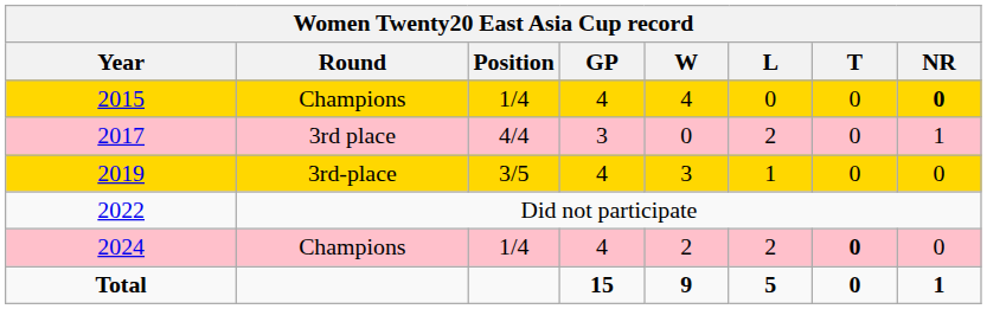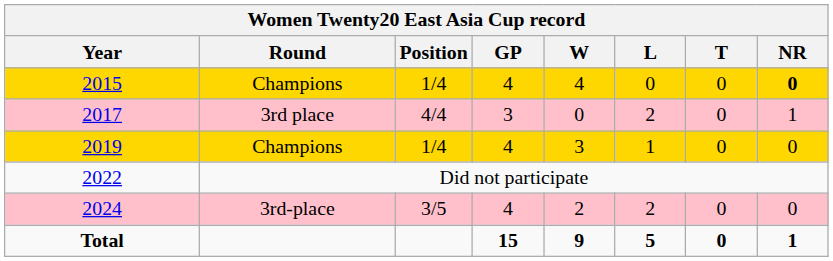2019 | Round: 3rd-place -> Champions
2019 | Position: 3/5 -> 1/4
2024 | Round: Champions -> 3rd-place
2024 | Position: 1/4 -> 3/5
2024 | T: bold -> normal
